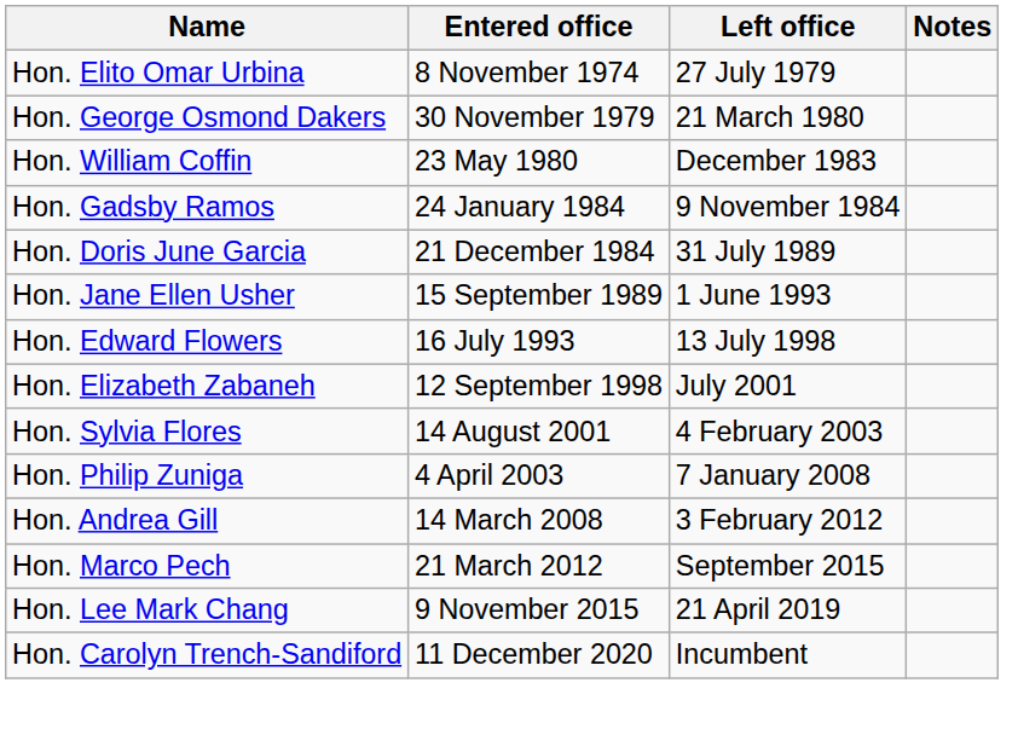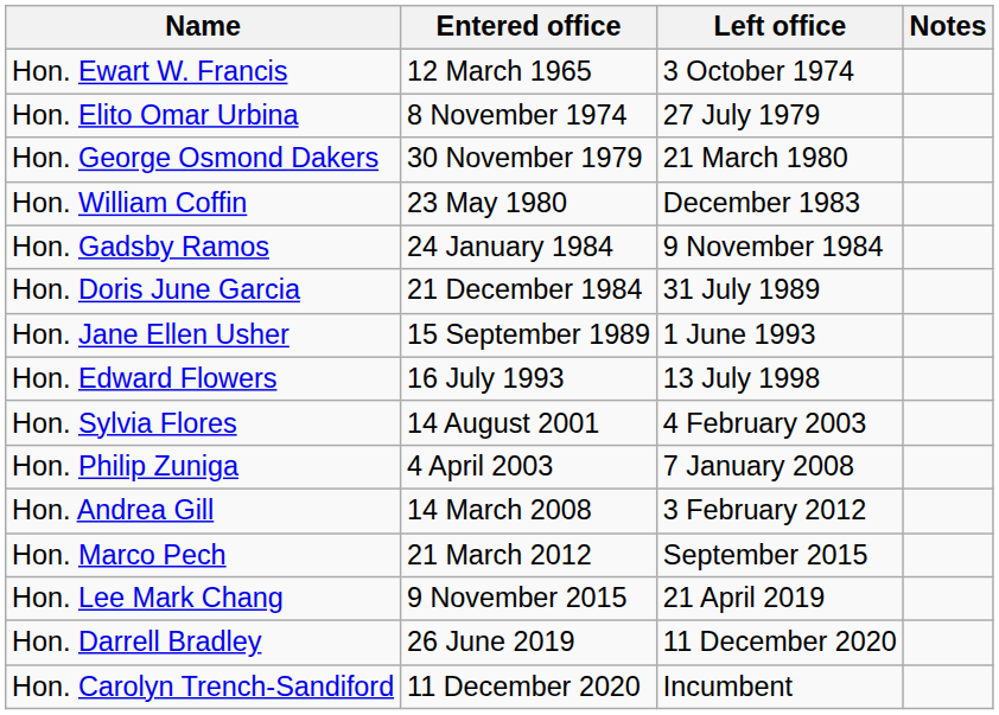+ row: Hon. Ewart W. Francis | 12 March 1965 | 3 October 1974
- row: Hon. Elizabeth Zabaneh | 12 September 1998 | July 2001
+ row: Hon. Darrell Bradley | 26 June 2019 | 11 December 2020
